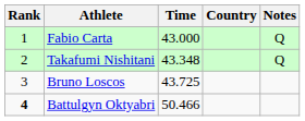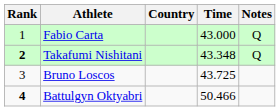columns swapped: Country <-> Time
Takafumi Nishitani | Rank: normal -> bold
